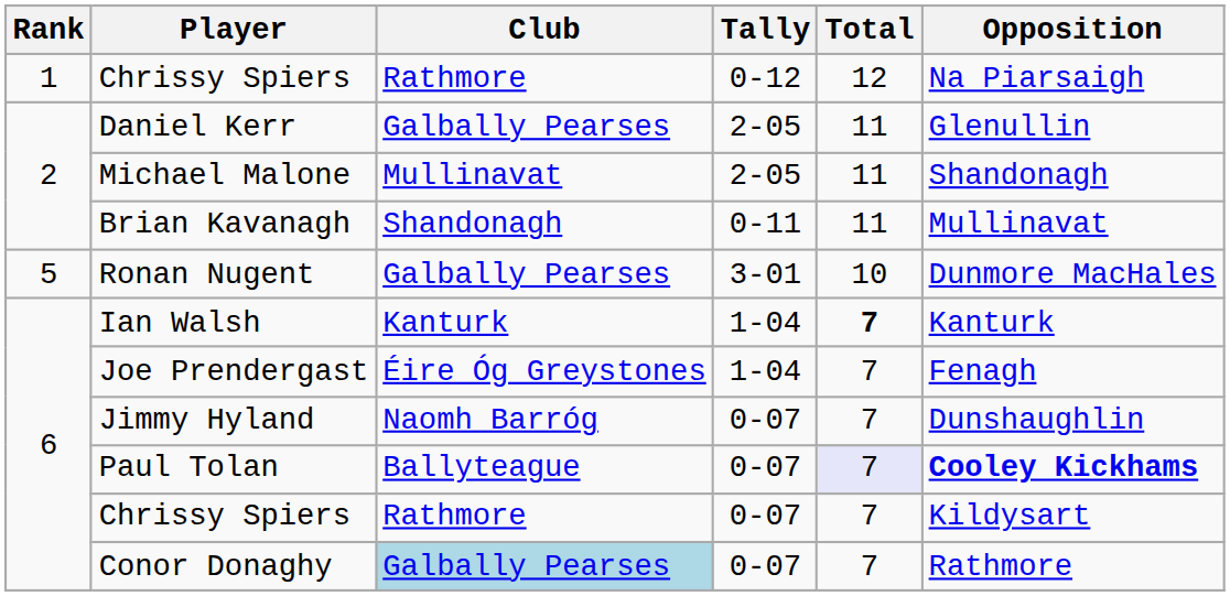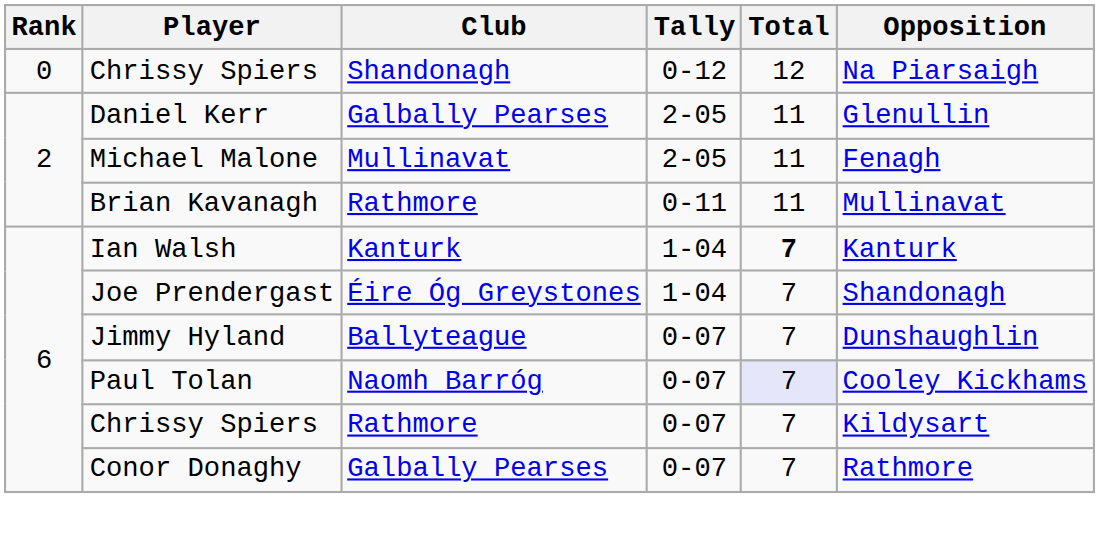Chrissy Spiers / 0-12 | Rank: 1 -> 0
Chrissy Spiers / 0-12 | Club: Rathmore -> Shandonagh
Michael Malone | Opposition: Shandonagh -> Fenagh
Brian Kavanagh | Club: Shandonagh -> Rathmore
- row: 5 | Ronan Nugent | Galbally Pearses | 3-01 | 10 | Dunmore MacHales
Joe Prendergast | Opposition: Fenagh -> Shandonagh
Jimmy Hyland | Club: Naomh Barróg -> Ballyteague
Paul Tolan | Club: Ballyteague -> Naomh Barróg
Paul Tolan | Opposition: bold -> normal
Conor Donaghy | Club: lightblue background -> no background
